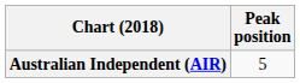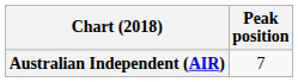Australian Independent (AIR) | Peak position: 5 -> 7
